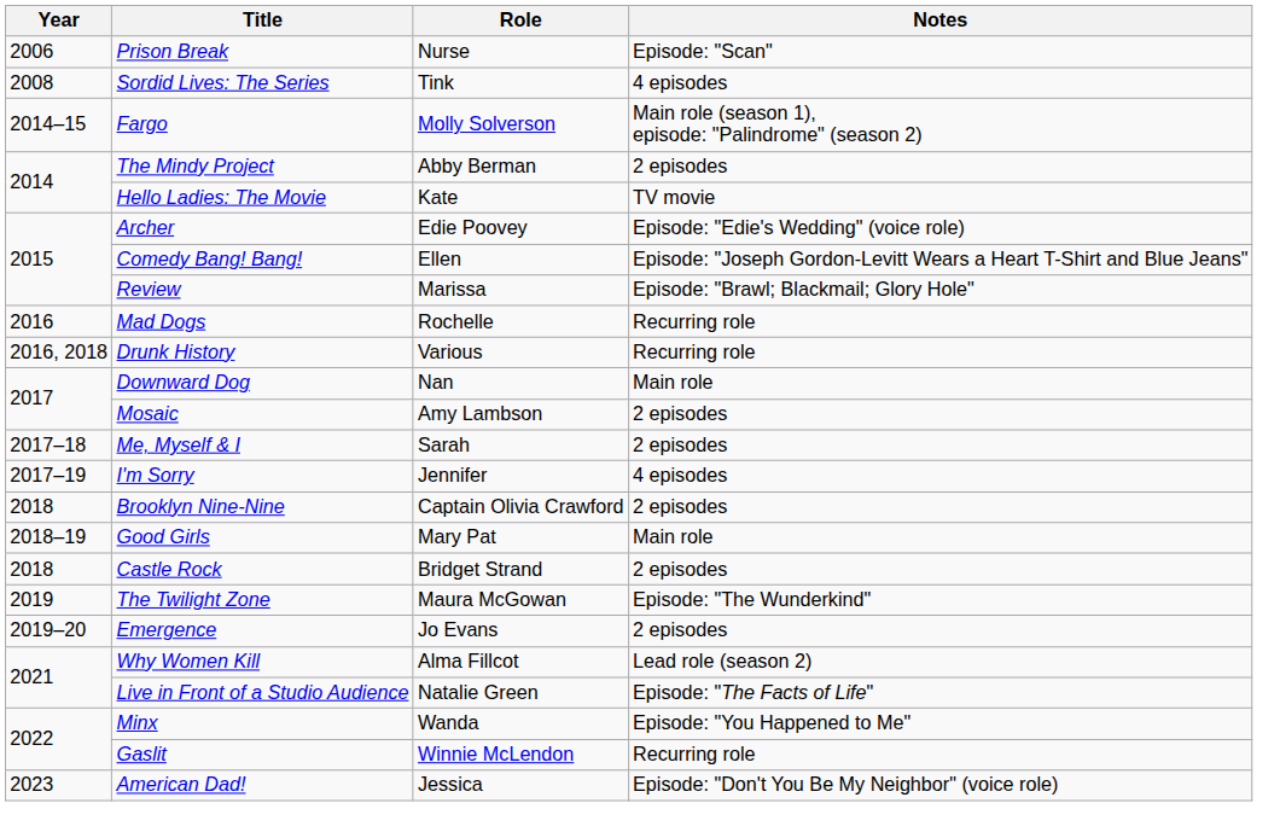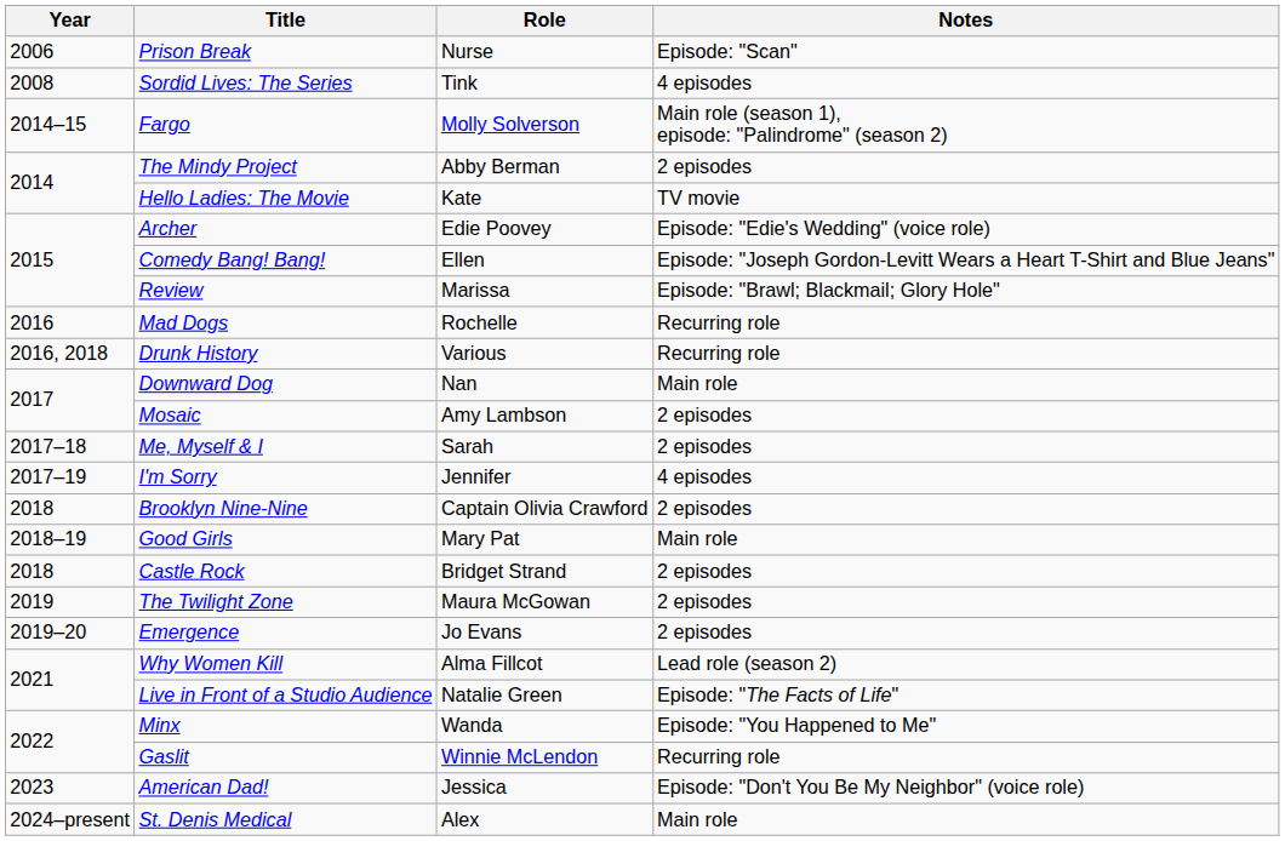The Twilight Zone | Notes: Episode: "The Wunderkind" -> 2 episodes
+ row: 2024–present | St. Denis Medical | Alex | Main role
